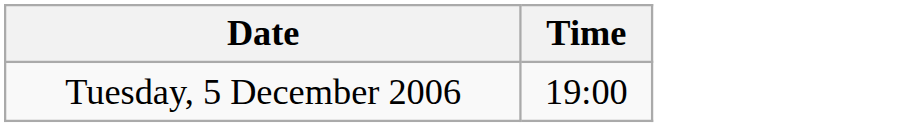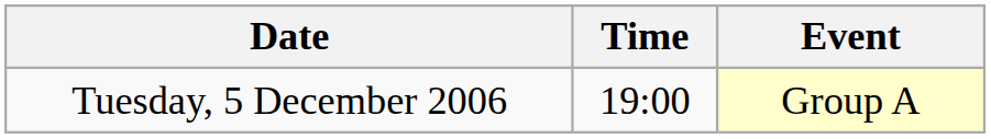+ column: Event | Group A
